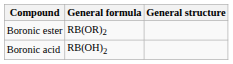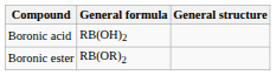rows swapped: Boronic acid <-> Boronic ester
